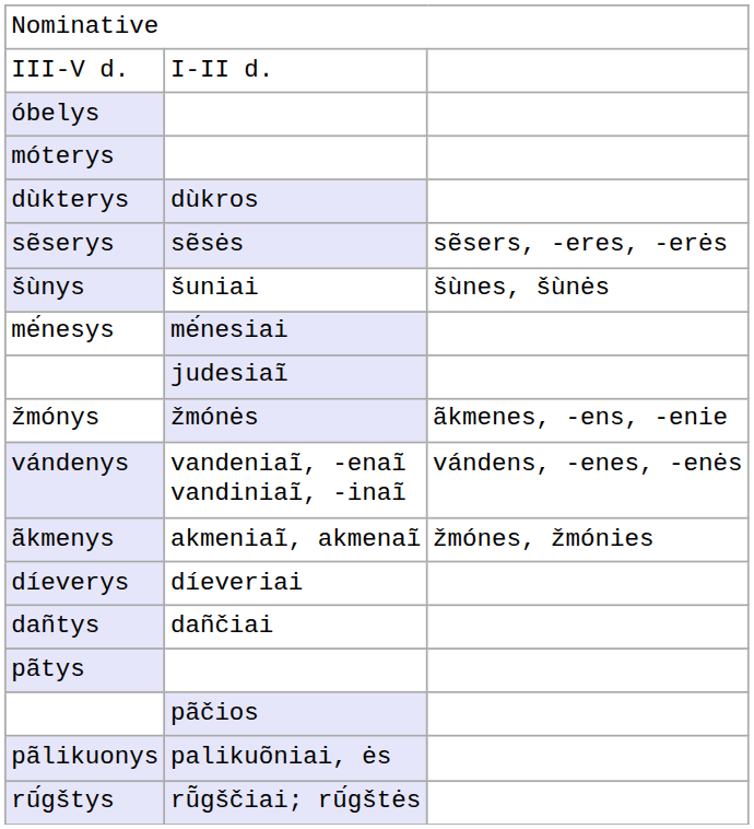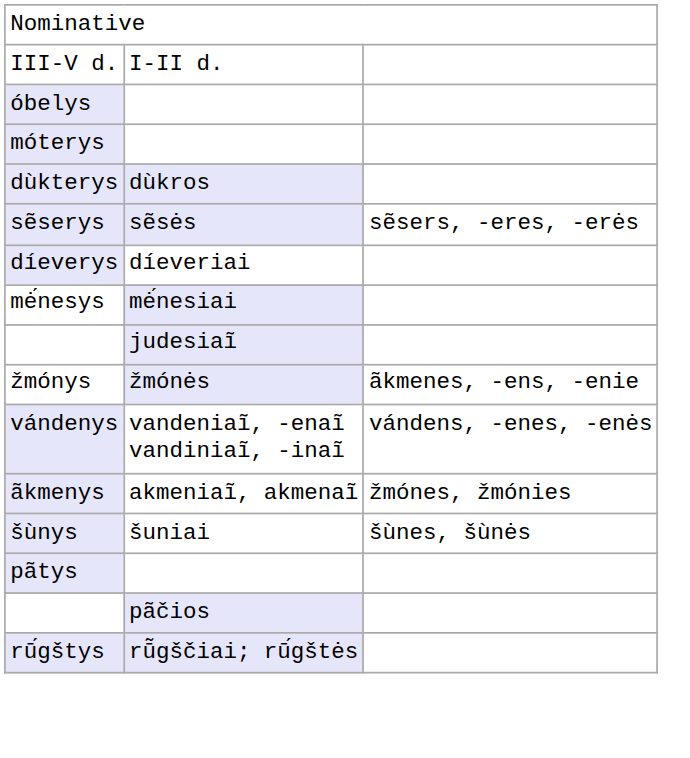rows swapped: díeverys <-> šùnys
- row: dañtys | dañčiai
- row: pãlikuonys | palikuõniai, ės
